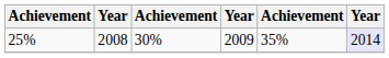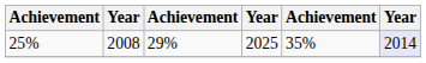25% | column 3: 30% -> 29%
25% | column 4: 2009 -> 2025
